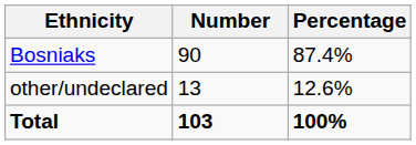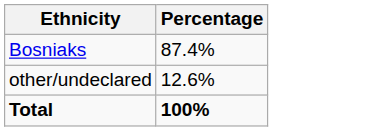- column: Number | 90 | 13 | 103
